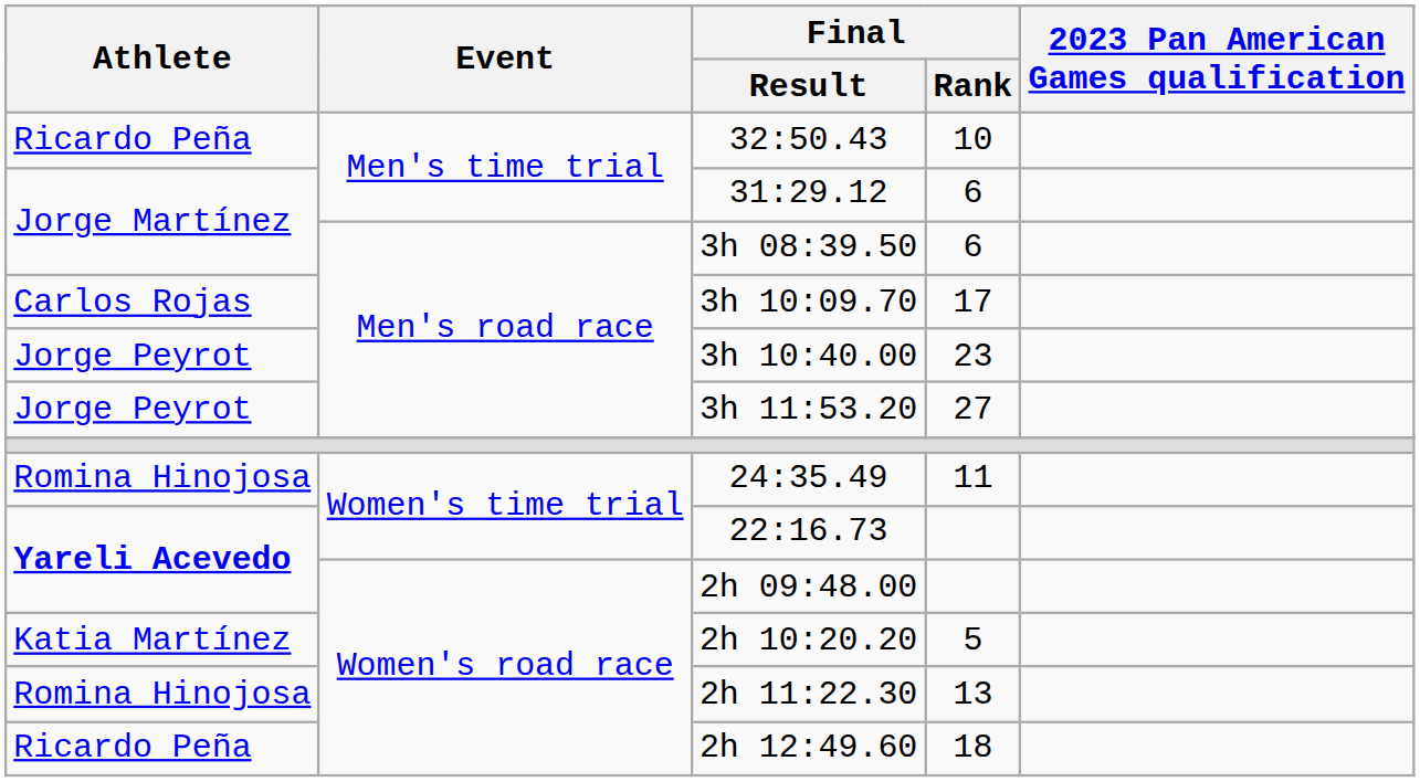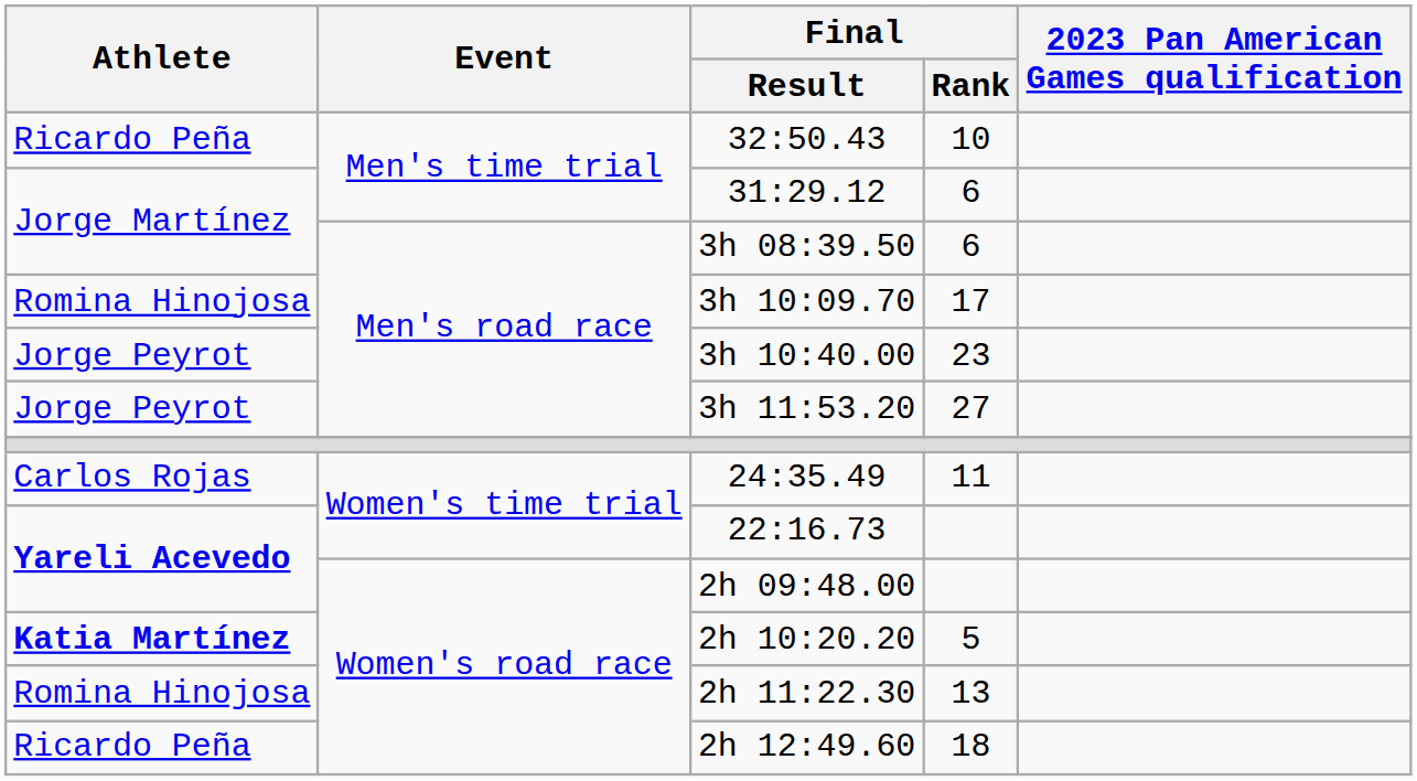3h 10:09.70 | Athlete: Carlos Rojas -> Romina Hinojosa
24:35.49 | Athlete: Romina Hinojosa -> Carlos Rojas
2h 10:20.20 | Athlete: normal -> bold
